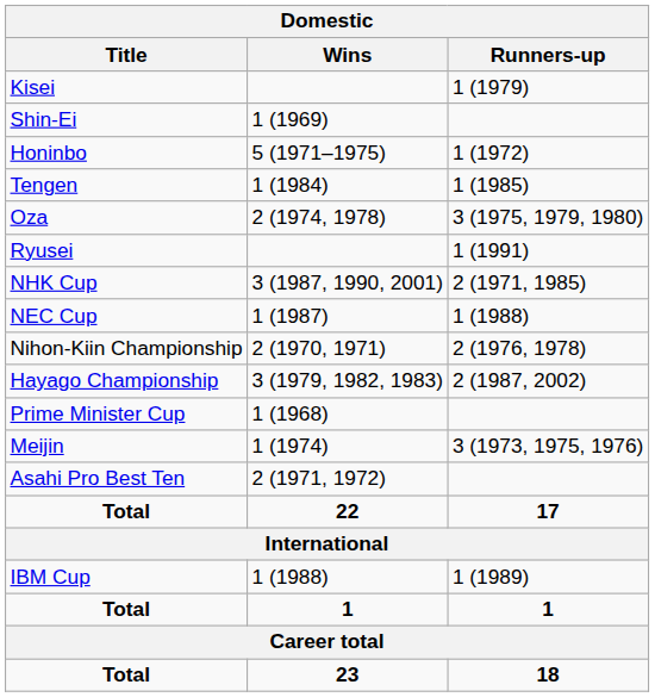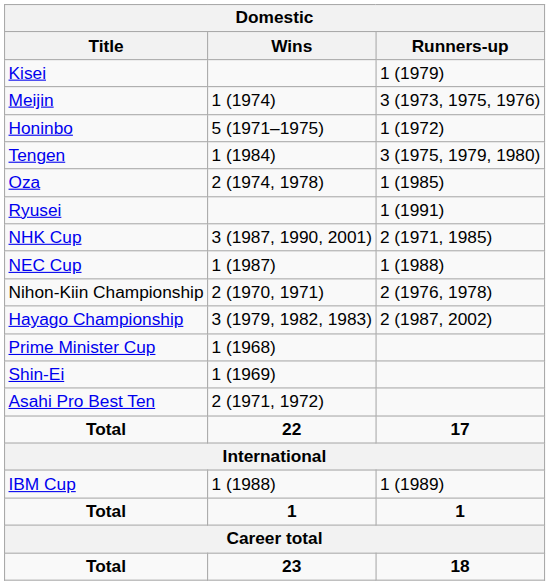rows swapped: 1 (1974) <-> 1 (1969)
1 (1984) | Runners-up: 1 (1985) -> 3 (1975, 1979, 1980)
2 (1974, 1978) | Runners-up: 3 (1975, 1979, 1980) -> 1 (1985)
